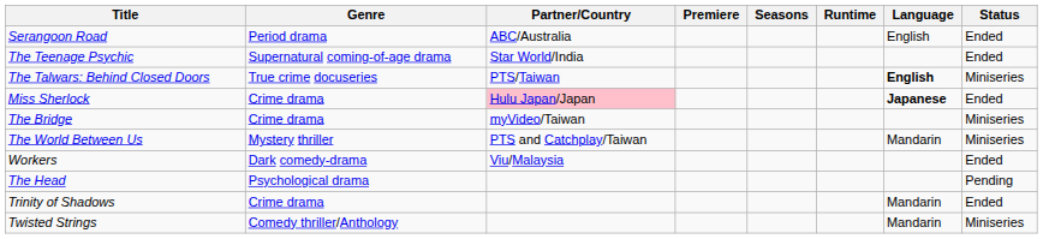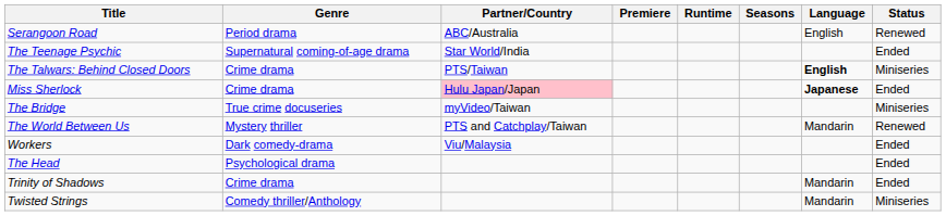columns swapped: Seasons <-> Runtime
Serangoon Road | Status: Ended -> Renewed
The Talwars: Behind Closed Doors | Genre: True crime docuseries -> Crime drama
The Bridge | Genre: Crime drama -> True crime docuseries
The World Between Us | Status: Miniseries -> Renewed
The Head | Status: Pending -> Ended
